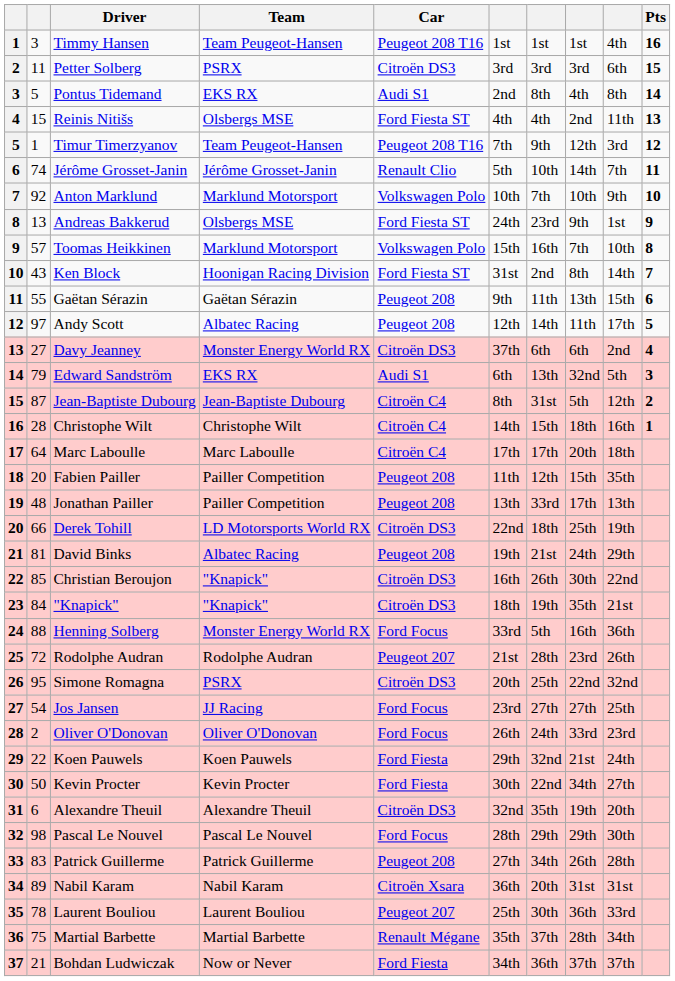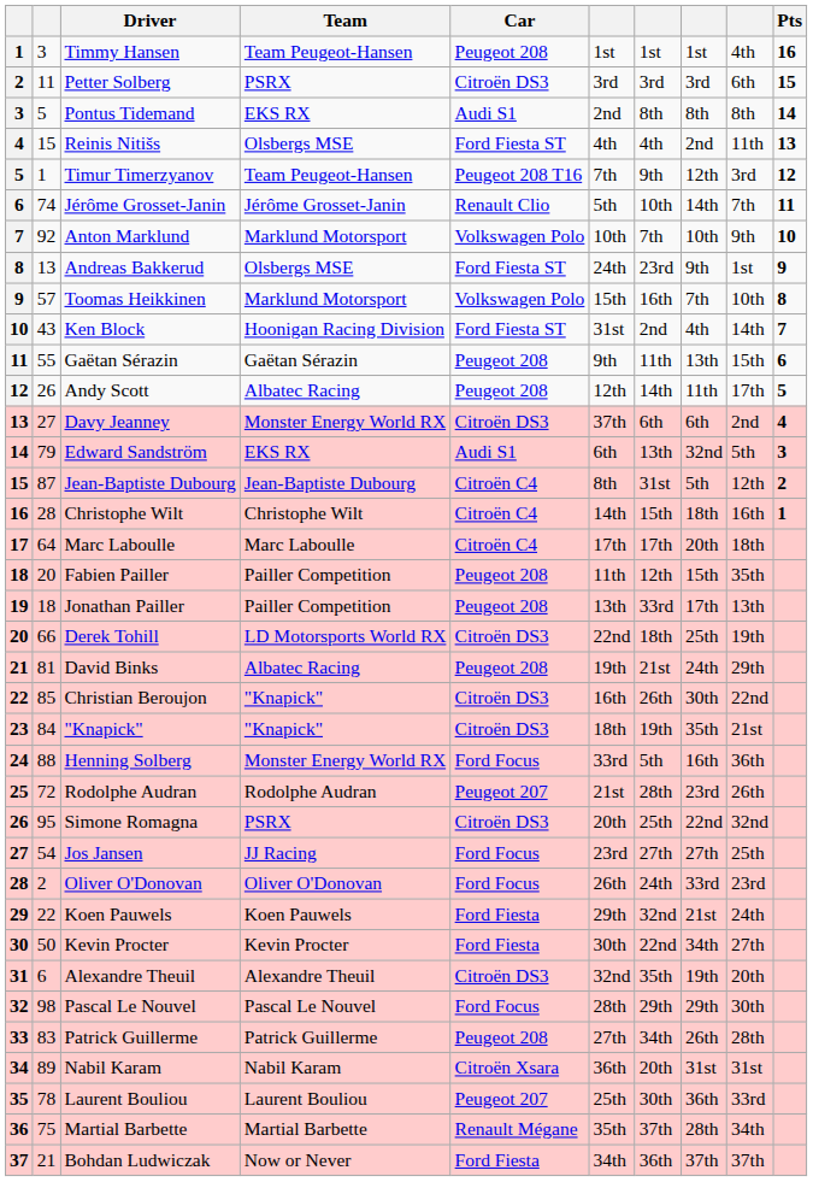Timmy Hansen | Car: Peugeot 208 T16 -> Peugeot 208
Pontus Tidemand | column 8: 4th -> 8th
Ken Block | column 8: 8th -> 4th
Andy Scott | column 2: 97 -> 26
Jonathan Pailler | column 2: 48 -> 18
